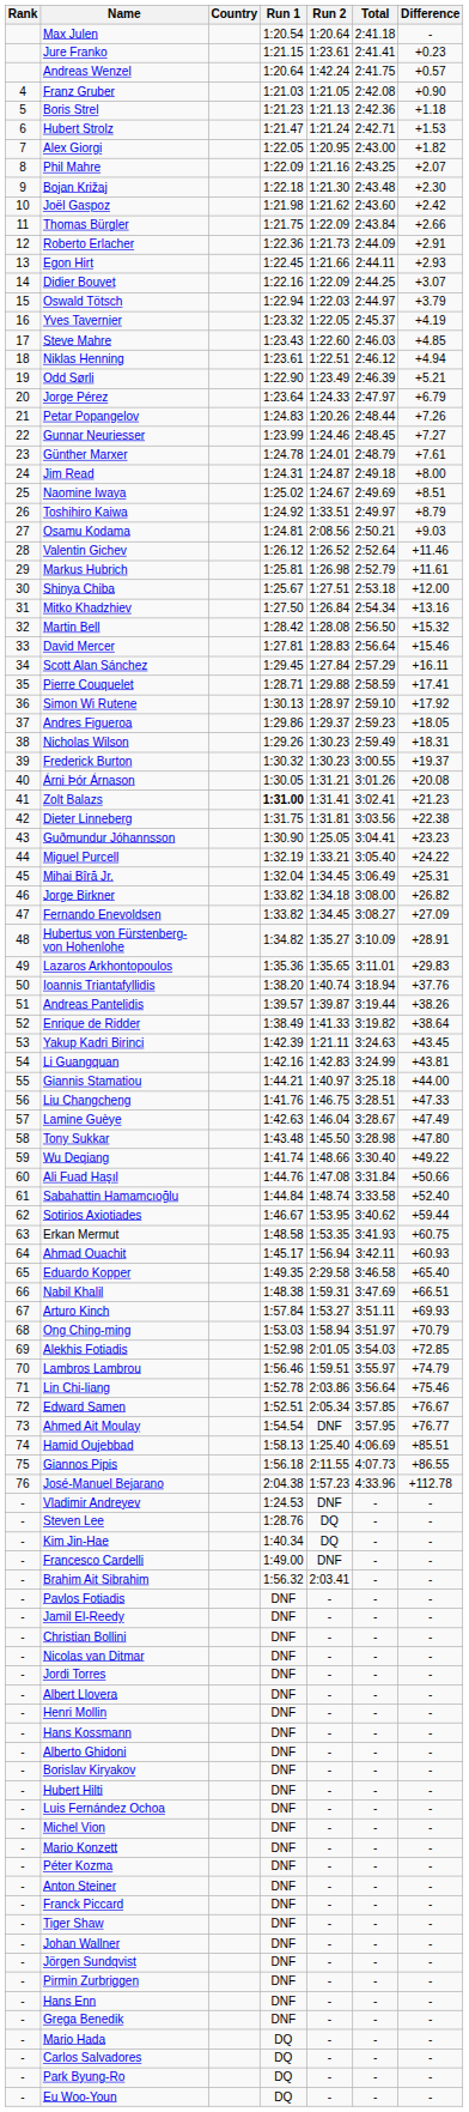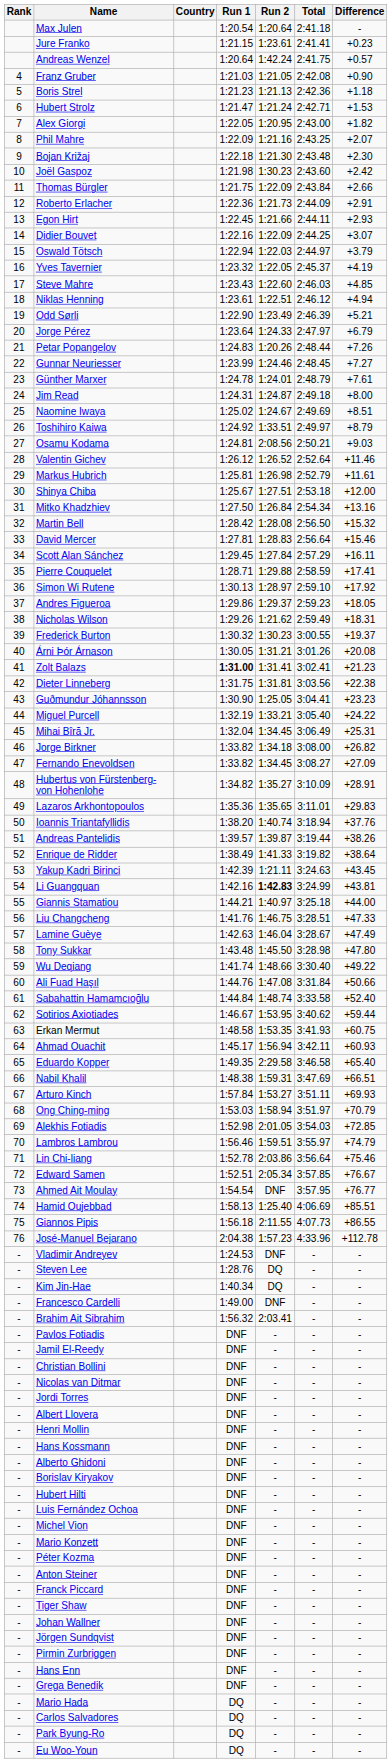Joël Gaspoz | Run 2: 1:21.62 -> 1:30.23
Nicholas Wilson | Run 2: 1:30.23 -> 1:21.62
Li Guangquan | Run 2: normal -> bold
